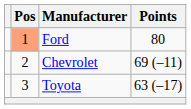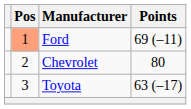Ford | Points: 80 -> 69 (–11)
Chevrolet | Points: 69 (–11) -> 80
